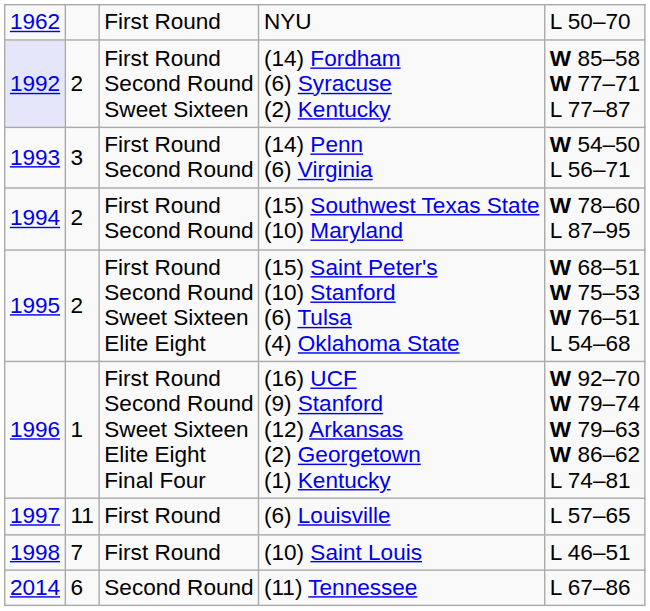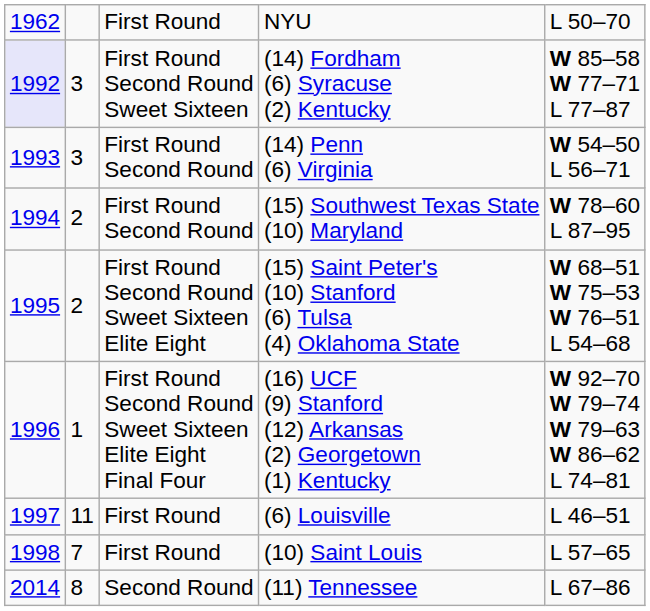(14) Fordham (6) Syracuse (2) Kentucky | column 2: 2 -> 3
(6) Louisville | column 5: L 57–65 -> L 46–51
(10) Saint Louis | column 5: L 46–51 -> L 57–65
(11) Tennessee | column 2: 6 -> 8
